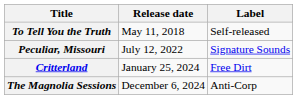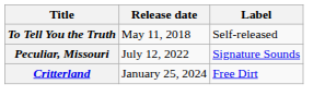- row: The Magnolia Sessions | December 6, 2024 | Anti-Corp
